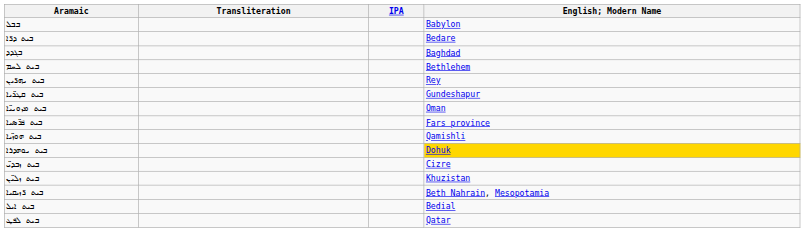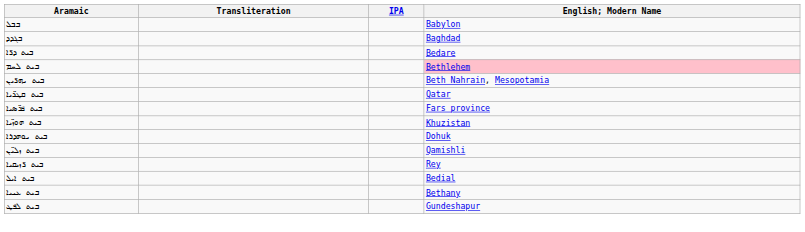rows swapped: ܒܓܕܕ <-> ܒܝܬ ܕܪ̈ܐ
ܒܝܬ ܠܚܡ | English; Modern Name: no background -> pink background
ܒܝܬ ܢܗܪ̈ܝܢ | English; Modern Name: Rey -> Beth Nahrain, Mesopotamia
ܒܝܬ ܩܛܖ̈ܝܐ | English; Modern Name: Gundeshapur -> Qatar
- row: ܒܝܬ ܡܙܘܢܝ̈ܐ | Oman
ܒܝܬ ܗܘܙ̈ܝܐ | English; Modern Name: Qamishli -> Khuzistan
ܒܝܬ ܢܘܗܕܪܐ | English; Modern Name: gold background -> no background
- row: ܒܝܬ ܙܒܕܝ̈ | Cizre
ܒܝܬ ܙܠܝ̈ܢ | English; Modern Name: Khuzistan -> Qamishli
ܒܝܬ ܪ̈ܙܝܩܝܐ | English; Modern Name: Beth Nahrain, Mesopotamia -> Rey
+ row: ܒܝܬ ܥܢܝܐ | Bethany
ܒܝܬ ܠܦܛ | English; Modern Name: Qatar -> Gundeshapur
